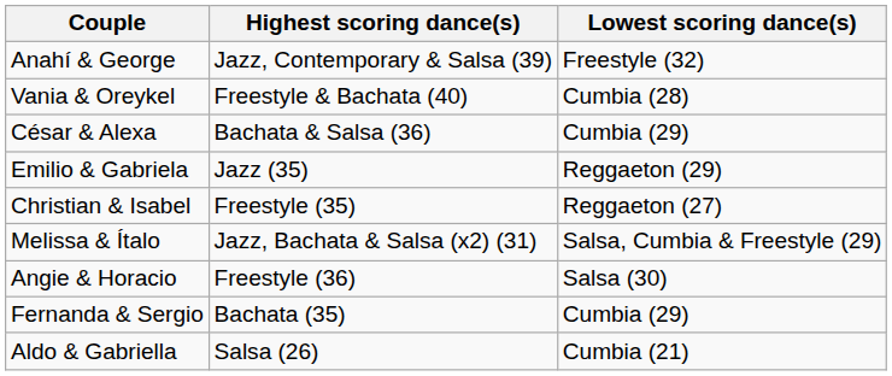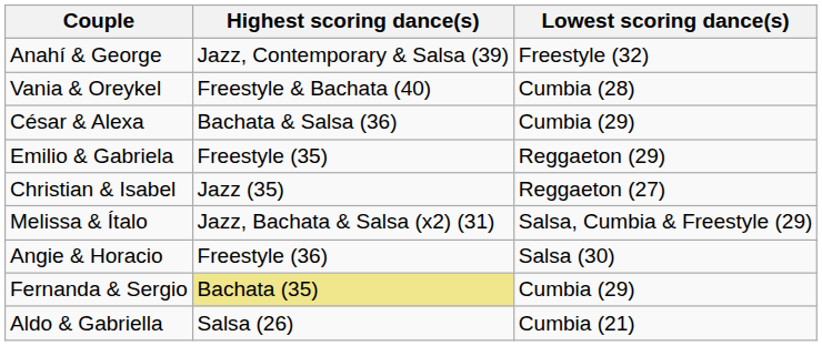Emilio & Gabriela | Highest scoring dance(s): Jazz (35) -> Freestyle (35)
Christian & Isabel | Highest scoring dance(s): Freestyle (35) -> Jazz (35)
Fernanda & Sergio | Highest scoring dance(s): no background -> khaki background
